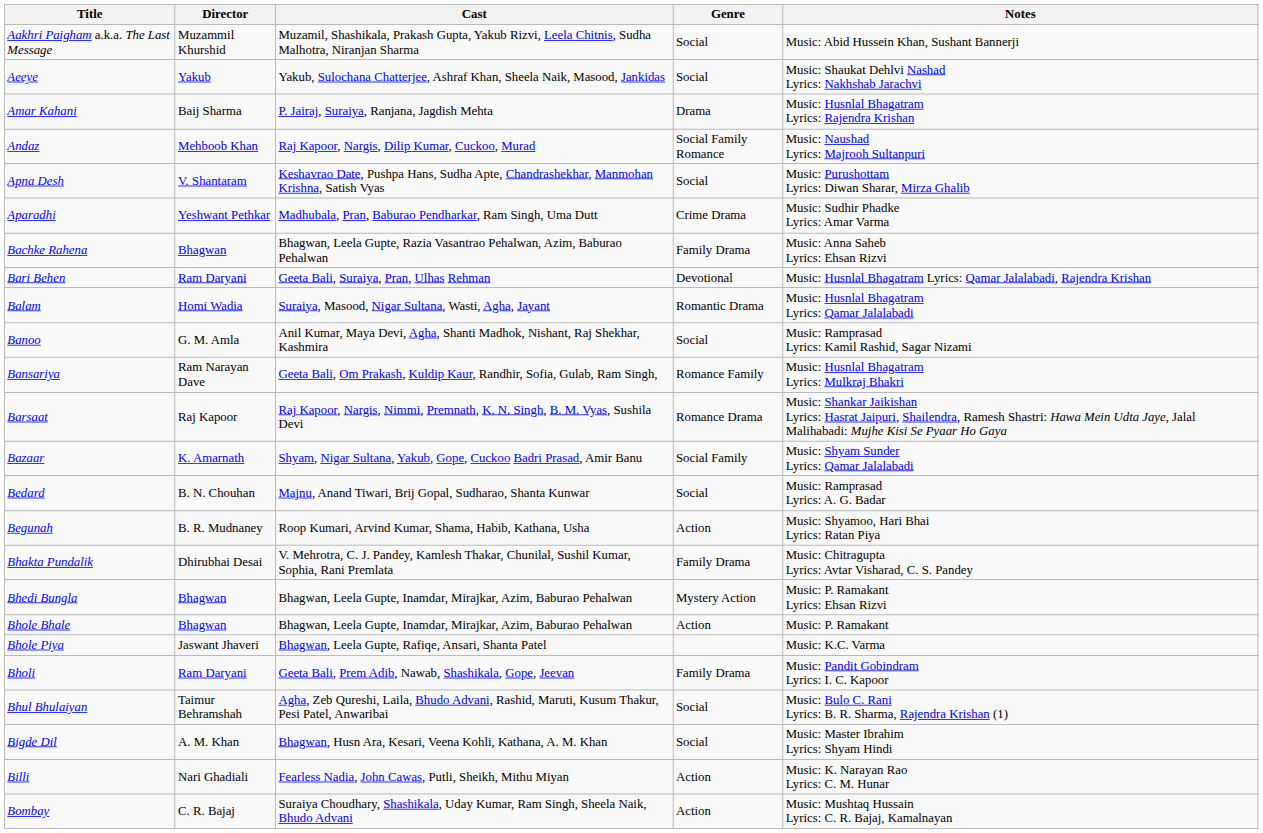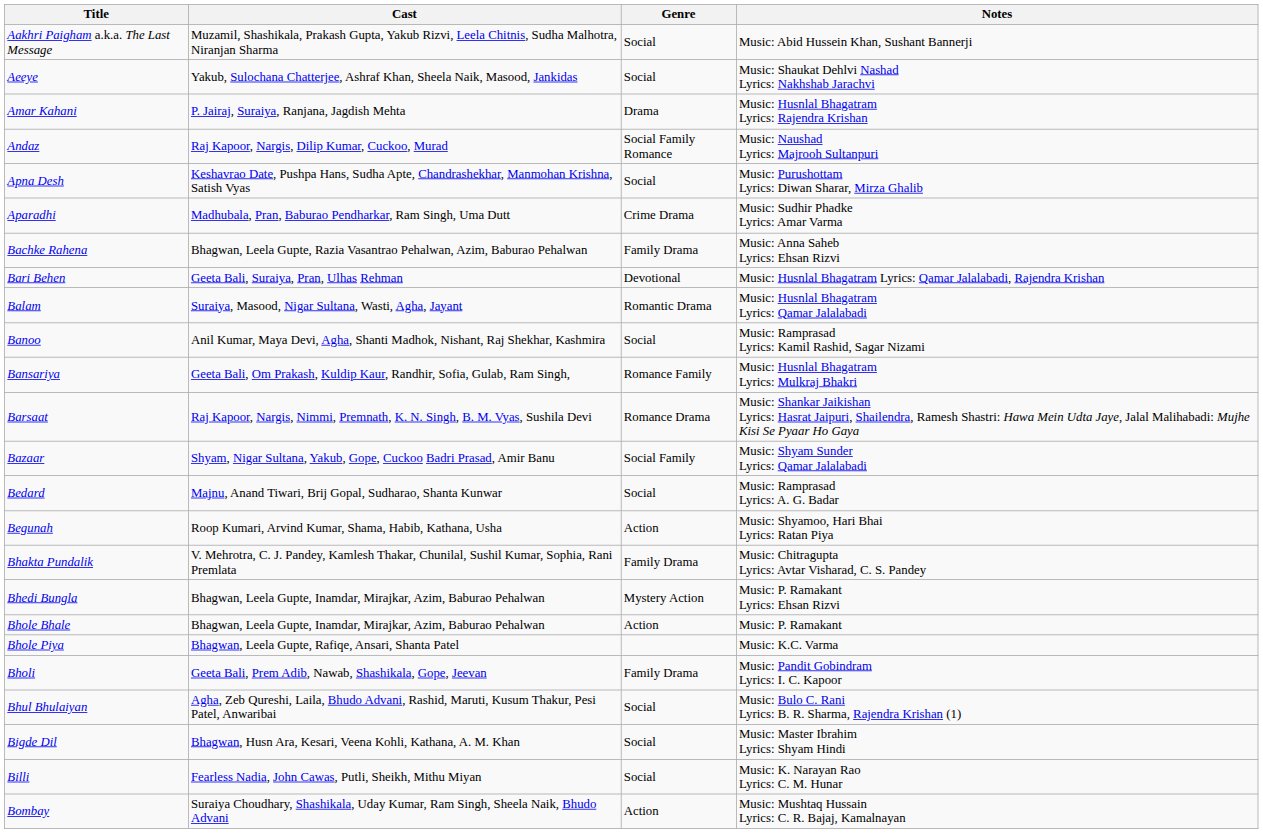- column: Director | Muzammil Khurshid | Yakub | Baij Sharma | Mehboob Khan | V. Shantaram | Yeshwant Pethkar | Bhagwan | Ram Daryani | Homi Wadia | G. M. Amla | Ram Narayan Dave | Raj Kapoor | K. Amarnath | B. N. Chouhan | B. R. Mudnaney | Dhirubhai Desai | Bhagwan | Bhagwan | Jaswant Jhaveri | Ram Daryani | Taimur Behramshah | A. M. Khan | Nari Ghadiali | C. R. Bajaj
Billi | Genre: Action -> Social
